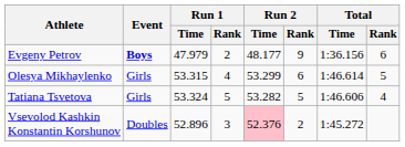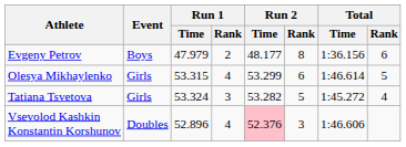Evgeny Petrov | Event: bold -> normal
Evgeny Petrov | Run 2 / Rank: 9 -> 8
Tatiana Tsvetova | Run 1 / Rank: 5 -> 3
Tatiana Tsvetova | Total / Time: 1:46.606 -> 1:45.272
Vsevolod Kashkin Konstantin Korshunov | Run 1 / Rank: 3 -> 4
Vsevolod Kashkin Konstantin Korshunov | Run 2 / Rank: 2 -> 3
Vsevolod Kashkin Konstantin Korshunov | Total / Time: 1:45.272 -> 1:46.606
